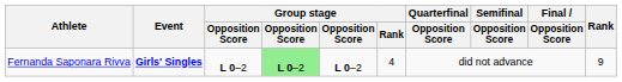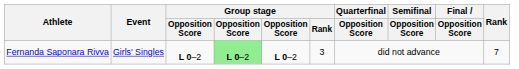Fernanda Saponara Rivva | Event: bold -> normal
Fernanda Saponara Rivva | Group stage / Rank: 4 -> 3
Fernanda Saponara Rivva | Rank: 9 -> 7
